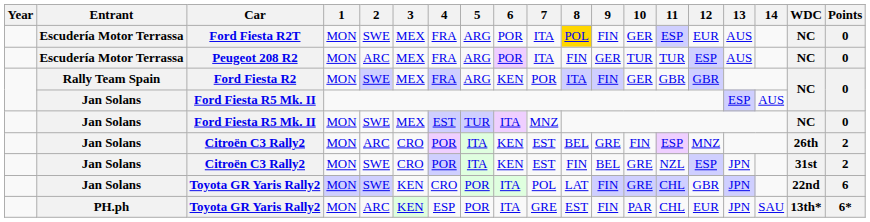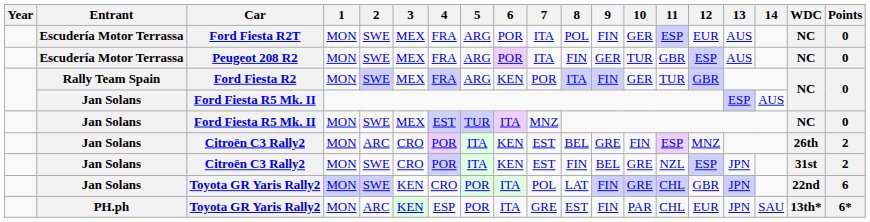Ford Fiesta R2T | 8: gold background -> no background
Peugeot 208 R2 | 2: ARC -> SWE
Peugeot 208 R2 | 11: TUR -> GBR
Ford Fiesta R2 | 11: GBR -> TUR
